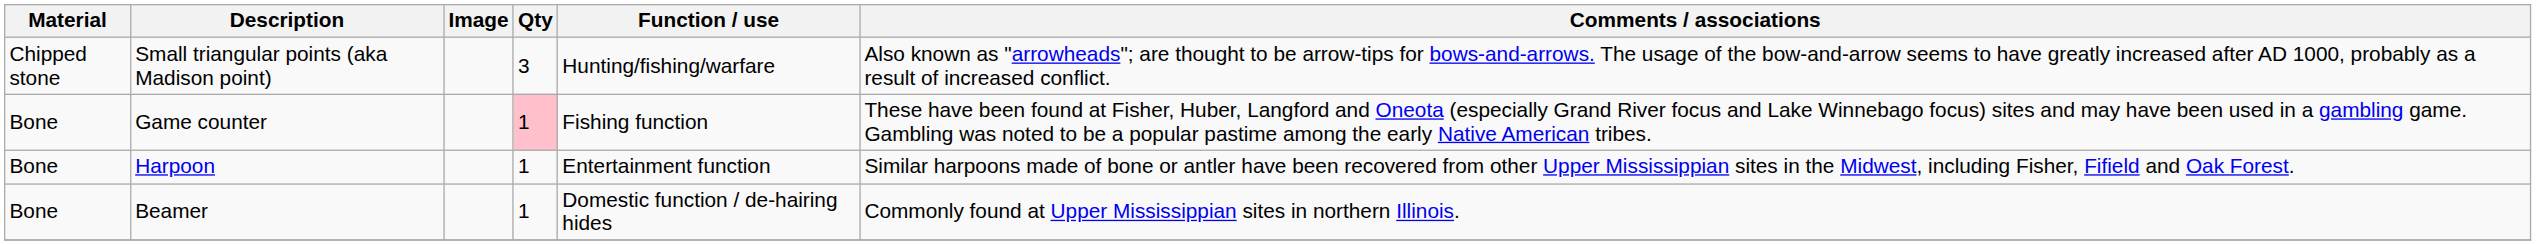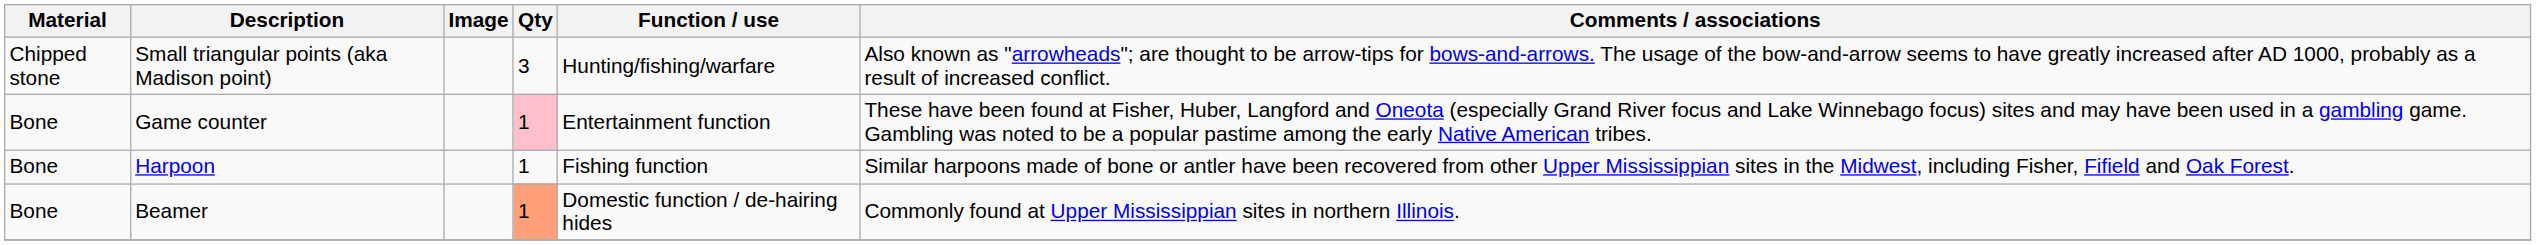Game counter | Function / use: Fishing function -> Entertainment function
Harpoon | Function / use: Entertainment function -> Fishing function
Beamer | Qty: no background -> lightsalmon background
